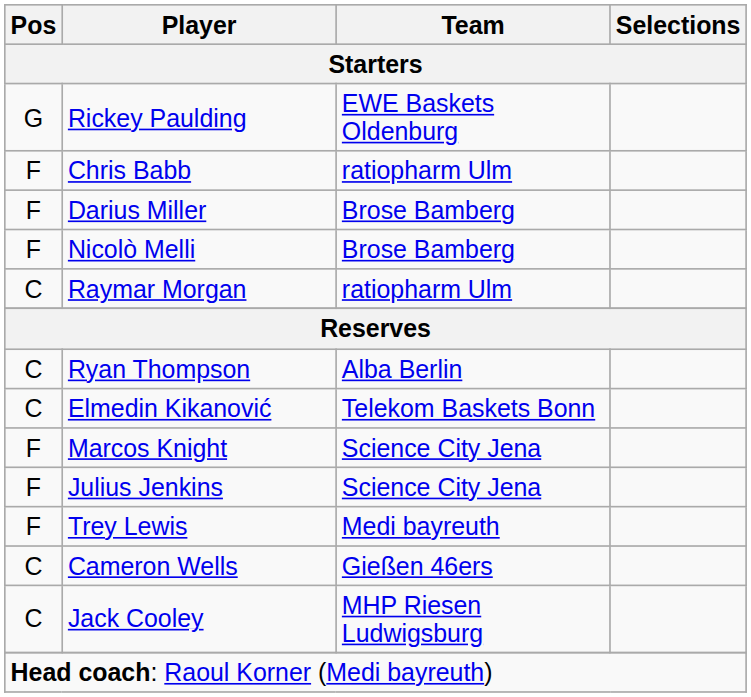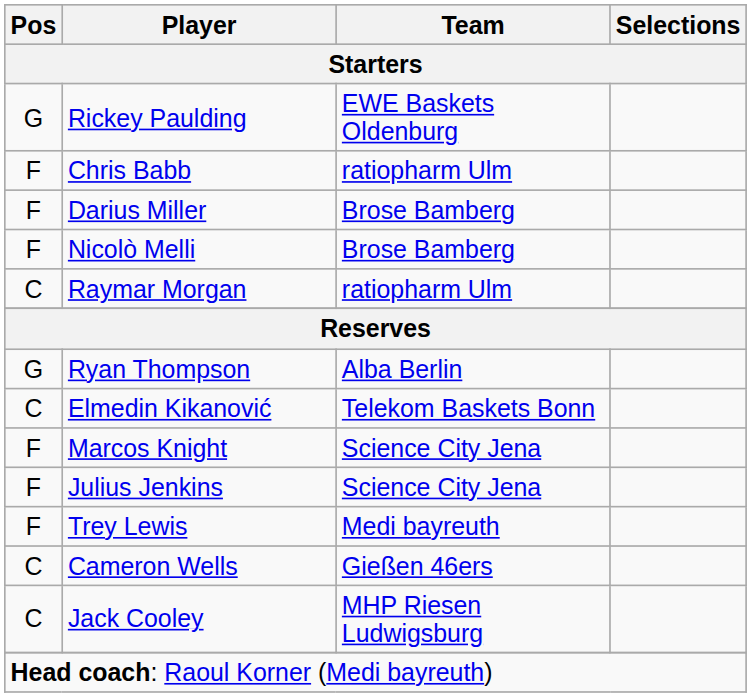Ryan Thompson | Pos: C -> G
